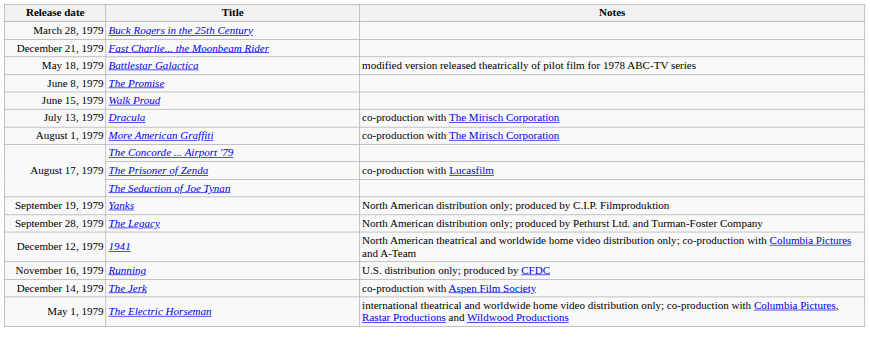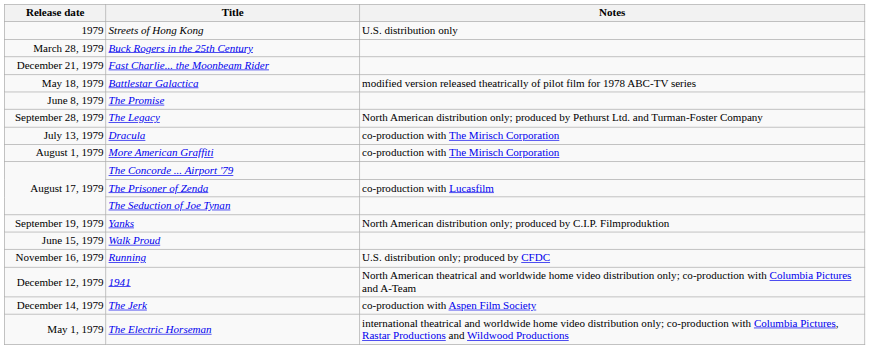+ row: 1979 | Streets of Hong Kong | U.S. distribution only
rows swapped: Walk Proud <-> The Legacy
rows swapped: Running <-> 1941
